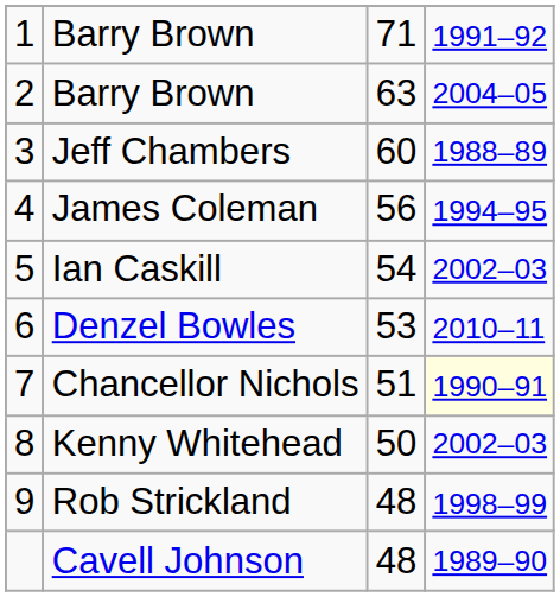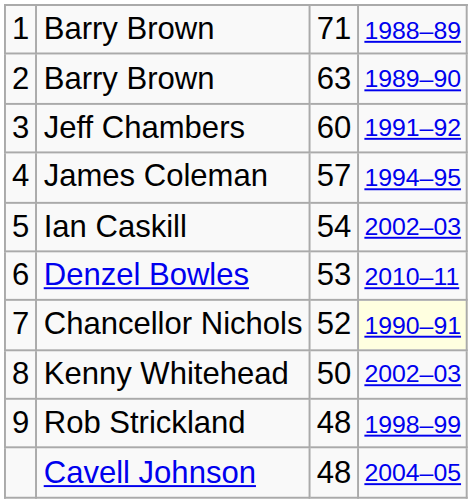1 / Barry Brown | column 4: 1991–92 -> 1988–89
2 / Barry Brown | column 4: 2004–05 -> 1989–90
Jeff Chambers | column 4: 1988–89 -> 1991–92
James Coleman | column 3: 56 -> 57
Chancellor Nichols | column 3: 51 -> 52
Cavell Johnson | column 4: 1989–90 -> 2004–05
